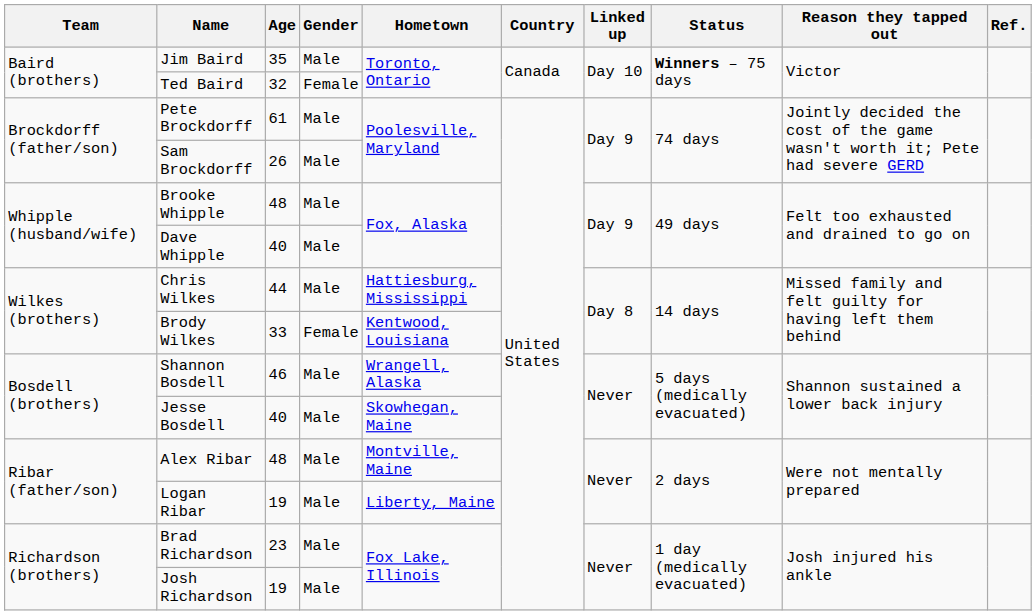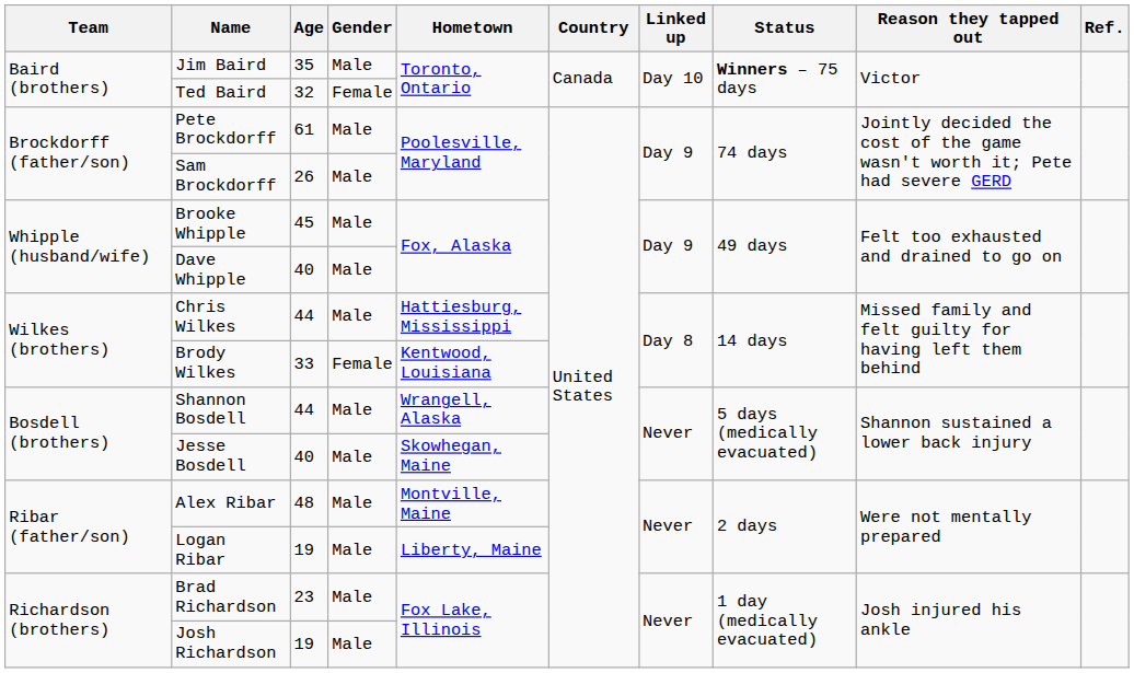Brooke Whipple | Age: 48 -> 45
Shannon Bosdell | Age: 46 -> 44
